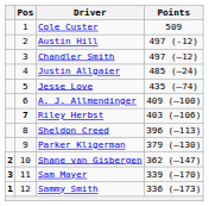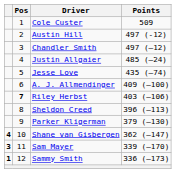Shane van Gisbergen | column 1: 2 -> 4
